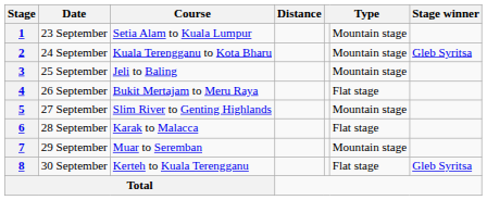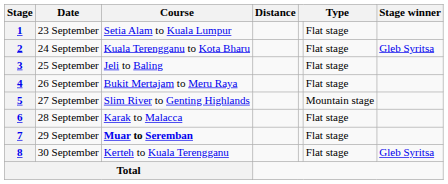1 | column 6: Mountain stage -> Flat stage
2 | column 6: Mountain stage -> Flat stage
3 | column 6: Mountain stage -> Flat stage
7 | Course: normal -> bold
7 | column 6: Mountain stage -> Flat stage
